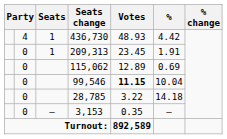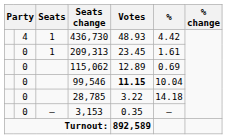209,313 | %: 1.91 -> 1.61
